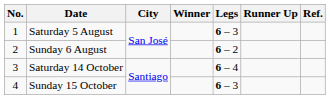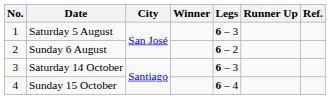Saturday 14 October | Legs: 6 – 4 -> 6 – 3
Sunday 15 October | Legs: 6 – 3 -> 6 – 4
